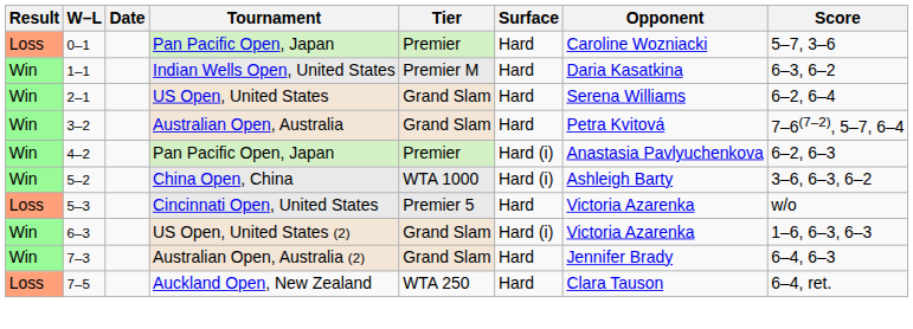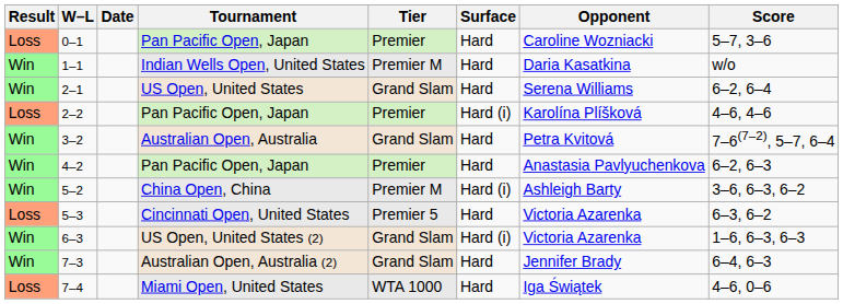1–1 | Score: 6–3, 6–2 -> w/o
+ row: Loss | 2–2 | Pan Pacific Open, Japan | Premier | Hard (i) | Karolína Plíšková | 4–6, 4–6
4–2 | Surface: Hard (i) -> Hard
5–2 | Tier: WTA 1000 -> Premier M
5–3 | Score: w/o -> 6–3, 6–2
+ row: Loss | 7–4 | Miami Open, United States | WTA 1000 | Hard | Iga Świątek | 4–6, 0–6
- row: Loss | 7–5 | Auckland Open, New Zealand | WTA 250 | Hard | Clara Tauson | 6–4, ret.
